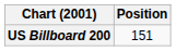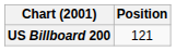US Billboard 200 | Position: 151 -> 121
